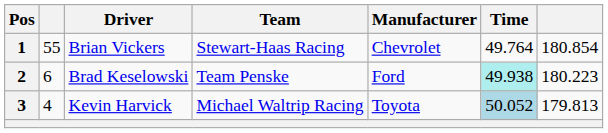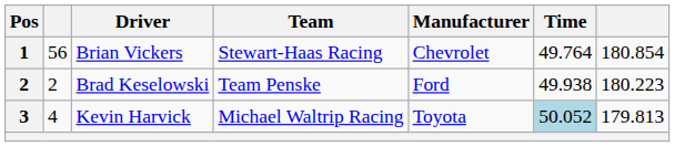Brian Vickers | column 2: 55 -> 56
Brad Keselowski | column 2: 6 -> 2
Brad Keselowski | Time: paleturquoise background -> no background
